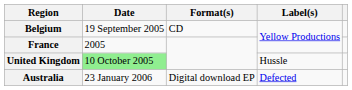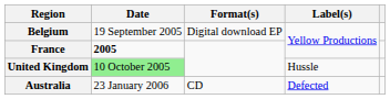Belgium | Format(s): CD -> Digital download EP
France | Date: normal -> bold
Australia | Format(s): Digital download EP -> CD
